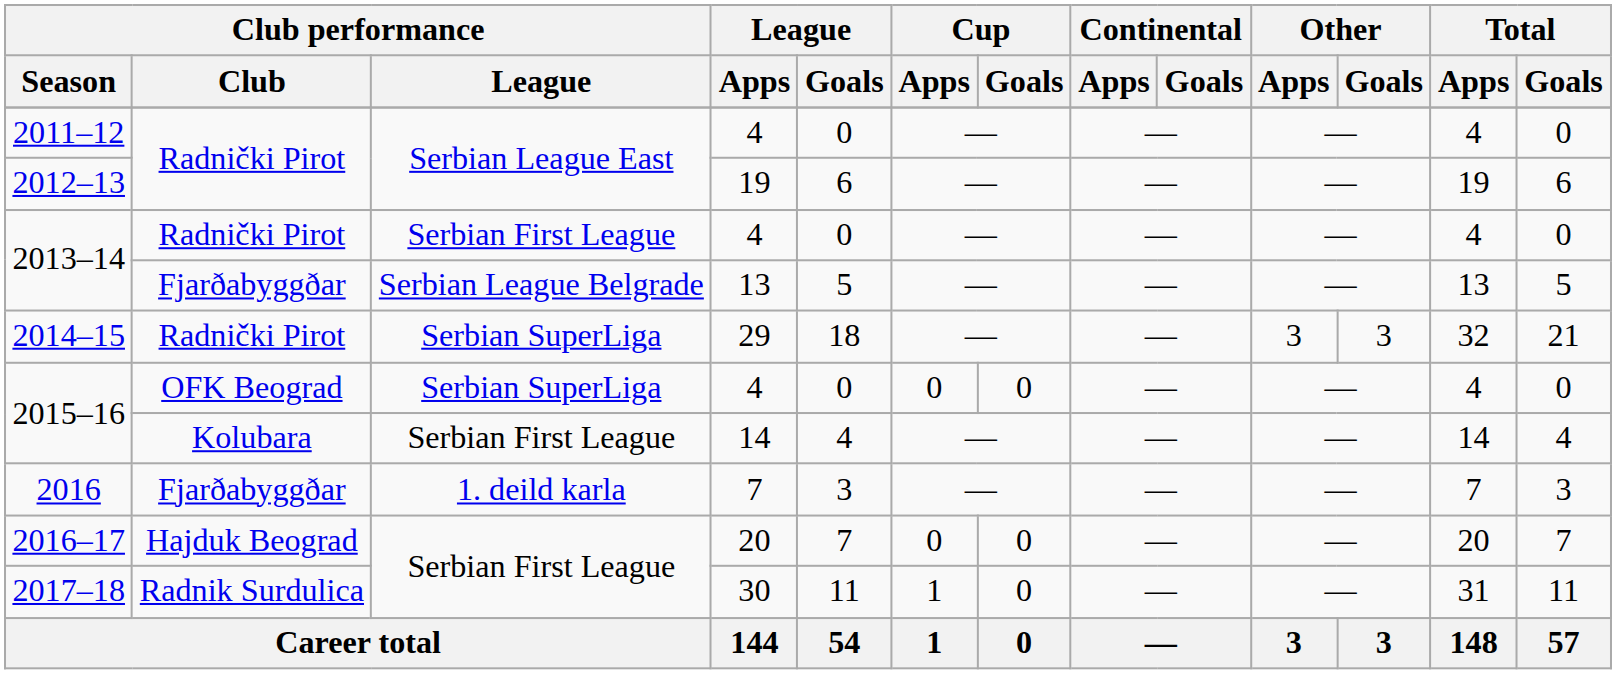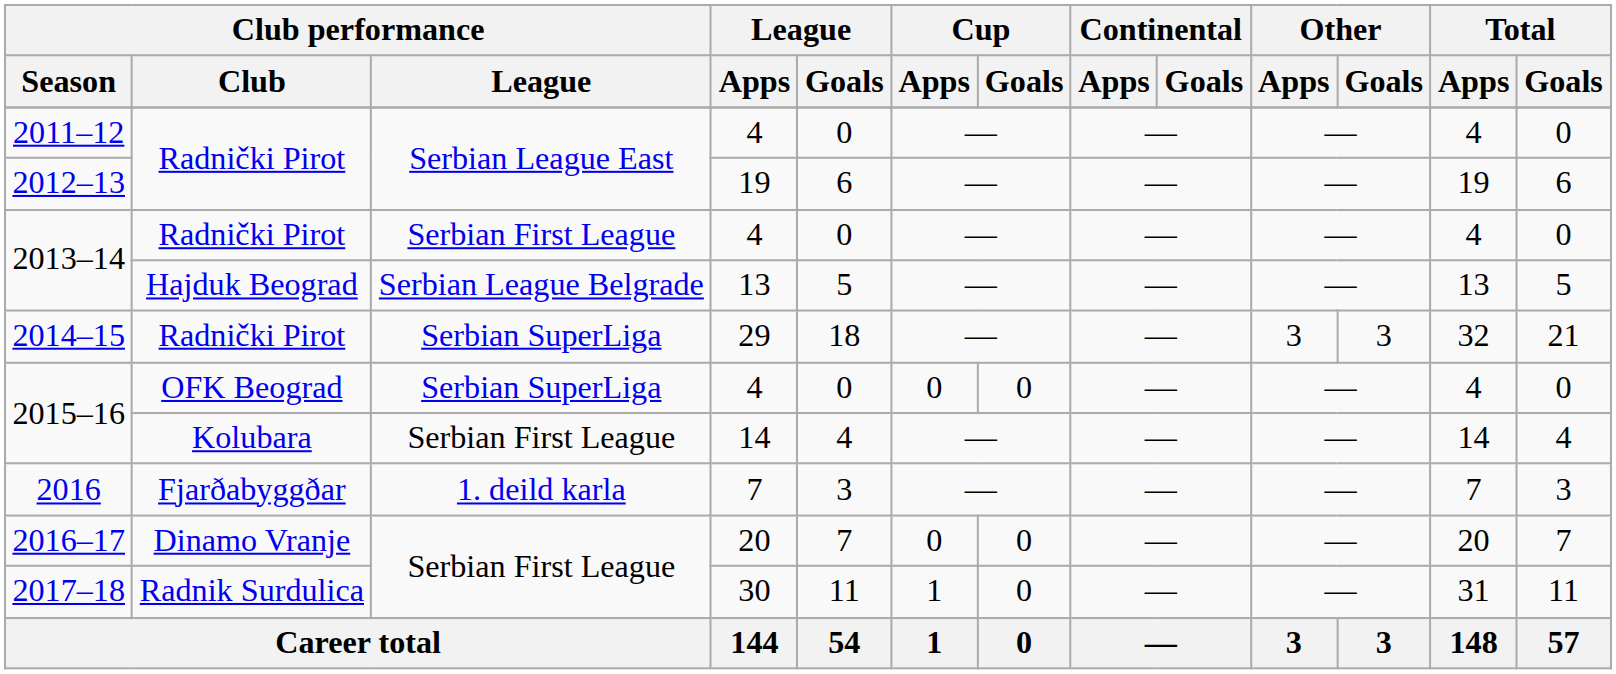2013–14 / 13 | Club performance / Club: Fjarðabyggðar -> Hajduk Beograd
2016–17 | Club performance / Club: Hajduk Beograd -> Dinamo Vranje
